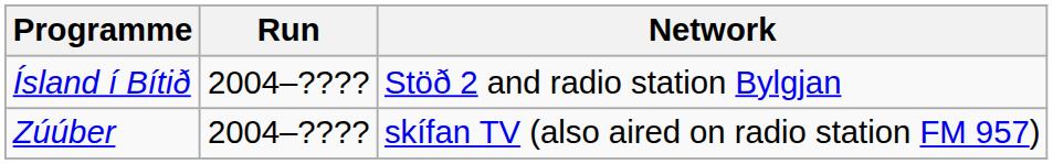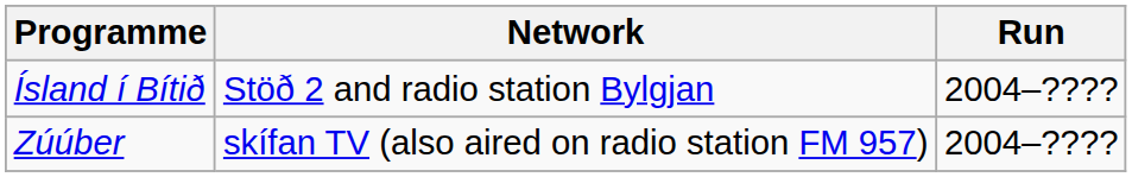columns swapped: Run <-> Network
